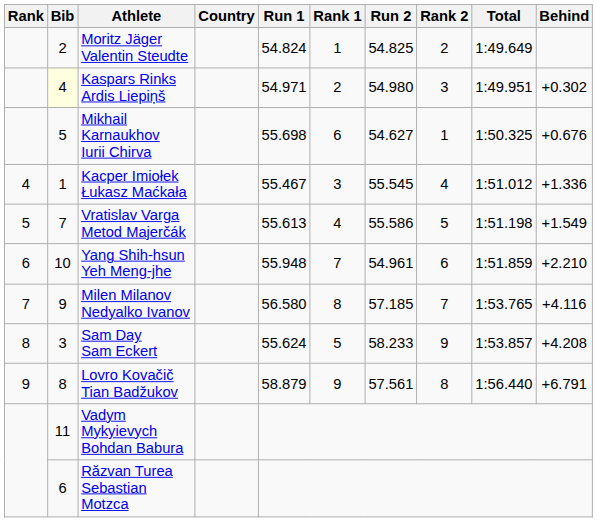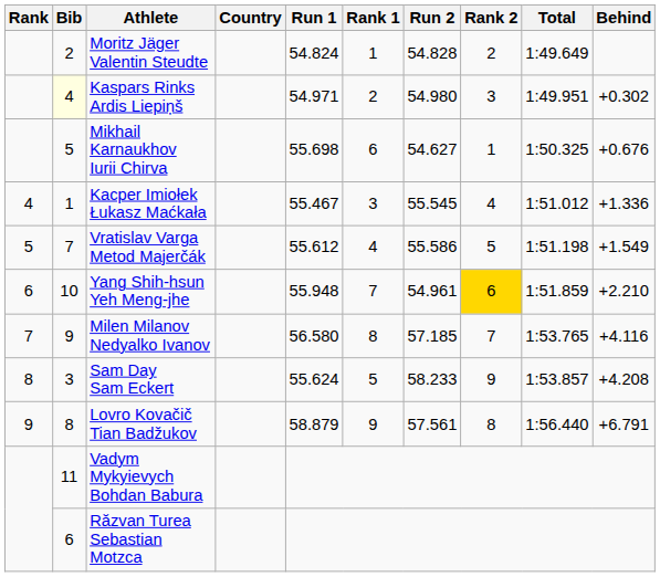Moritz Jäger Valentin Steudte | Run 2: 54.825 -> 54.828
Vratislav Varga Metod Majerčák | Run 1: 55.613 -> 55.612
Yang Shih-hsun Yeh Meng-jhe | Rank 2: no background -> gold background
